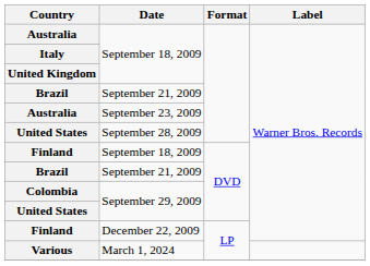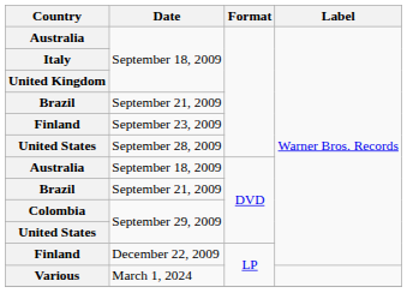September 23, 2009 | Country: Australia -> Finland
September 18, 2009 / DVD | Country: Finland -> Australia
